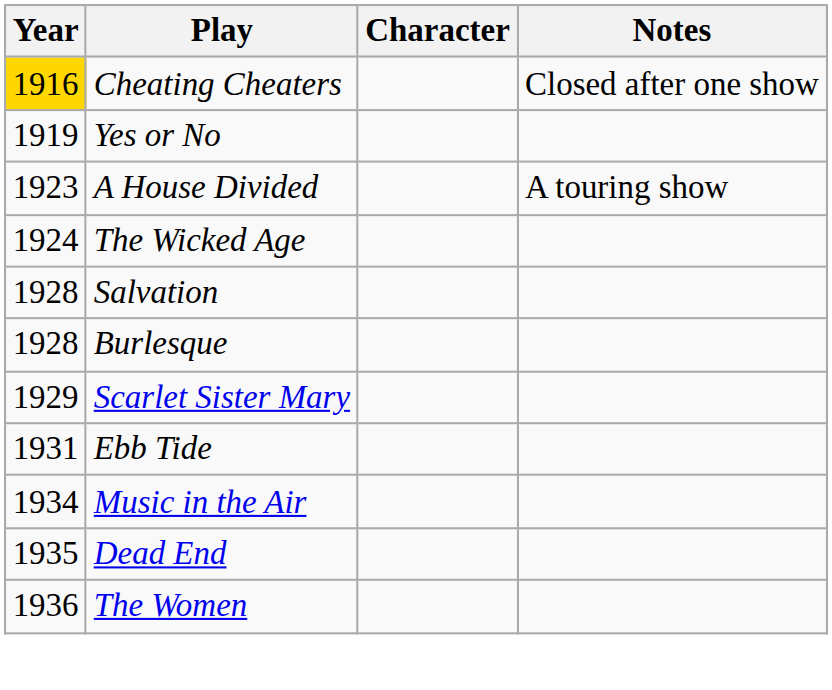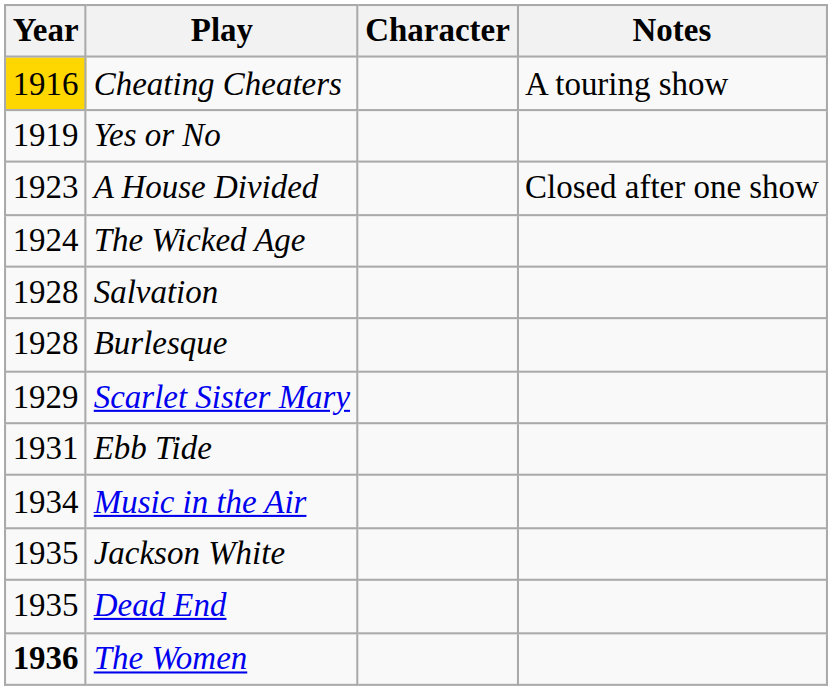Cheating Cheaters | Notes: Closed after one show -> A touring show
A House Divided | Notes: A touring show -> Closed after one show
+ row: 1935 | Jackson White
The Women | Year: normal -> bold
